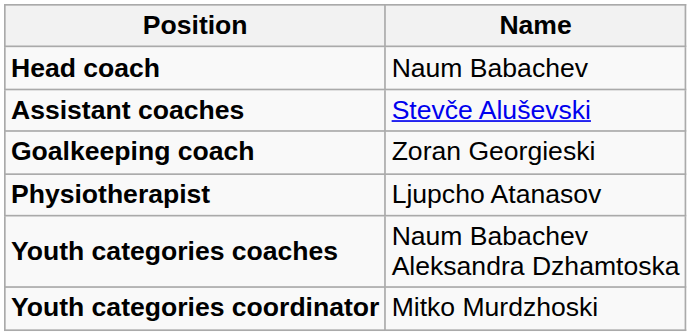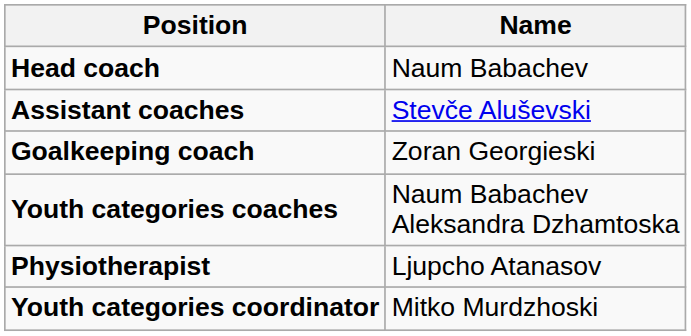rows swapped: Physiotherapist <-> Youth categories coaches
